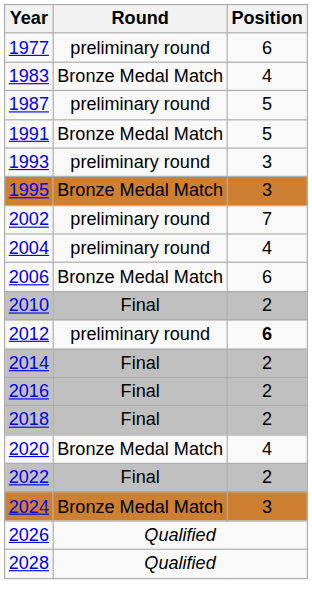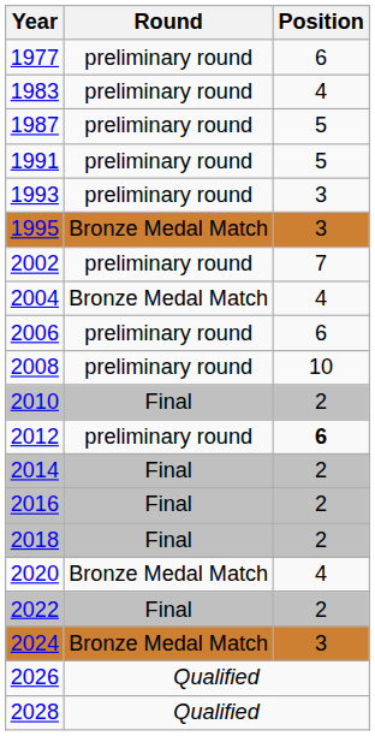1983 | Round: Bronze Medal Match -> preliminary round
1991 | Round: Bronze Medal Match -> preliminary round
2004 | Round: preliminary round -> Bronze Medal Match
2006 | Round: Bronze Medal Match -> preliminary round
+ row: 2008 | preliminary round | 10
